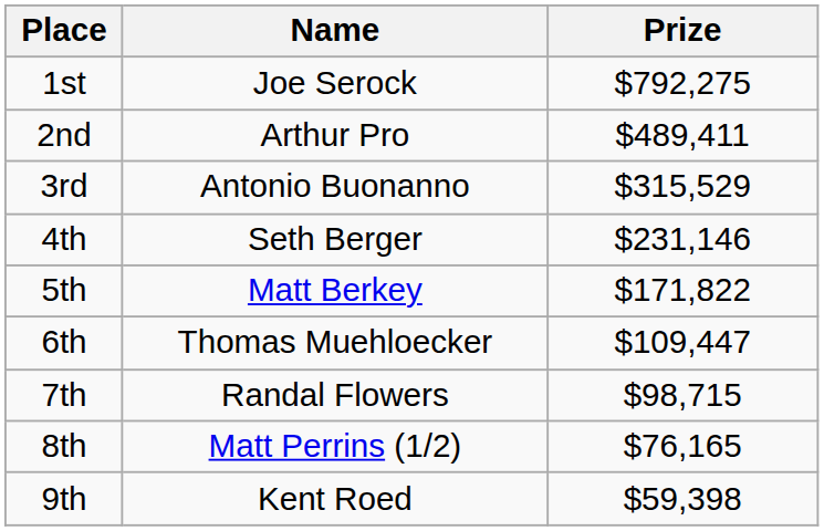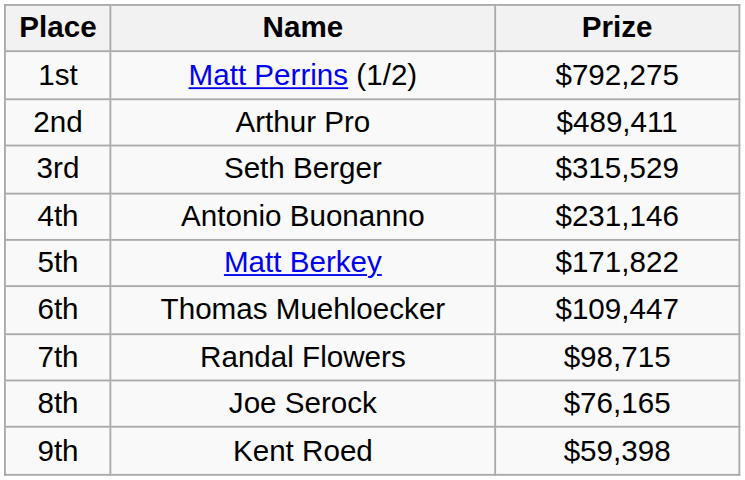1st | Name: Joe Serock -> Matt Perrins (1/2)
3rd | Name: Antonio Buonanno -> Seth Berger
4th | Name: Seth Berger -> Antonio Buonanno
8th | Name: Matt Perrins (1/2) -> Joe Serock
